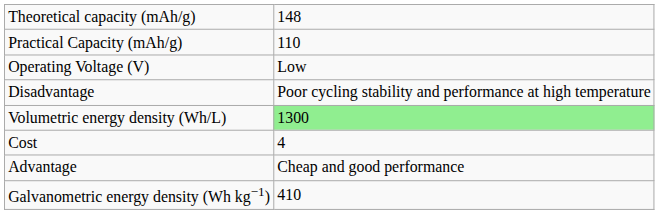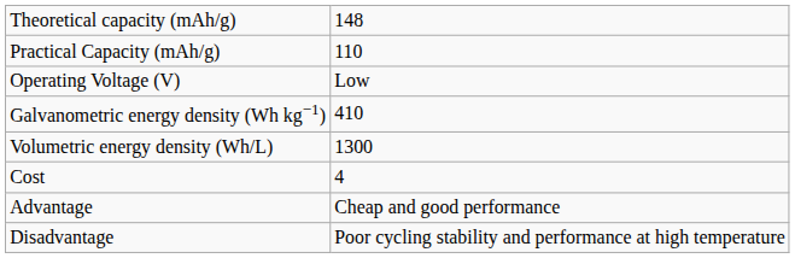rows swapped: Galvanometric energy density (Wh kg−1) <-> Disadvantage
Volumetric energy density (Wh/L) | column 2: lightgreen background -> no background
